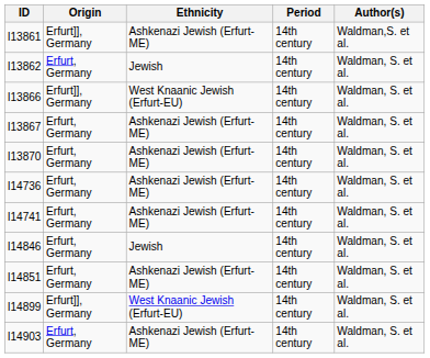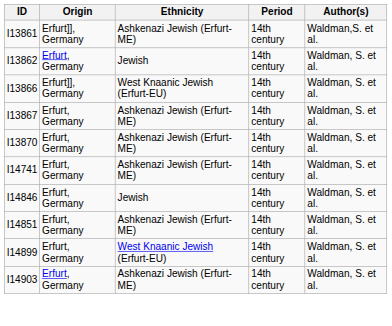- row: I14736 | Erfurt, Germany | Ashkenazi Jewish (Erfurt-ME) | 14th century | Waldman, S. et al.
I14899 | Origin: Erfurt]], Germany -> Erfurt, Germany
